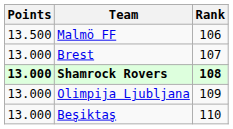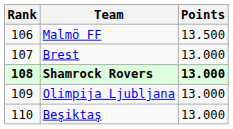columns swapped: Rank <-> Points
